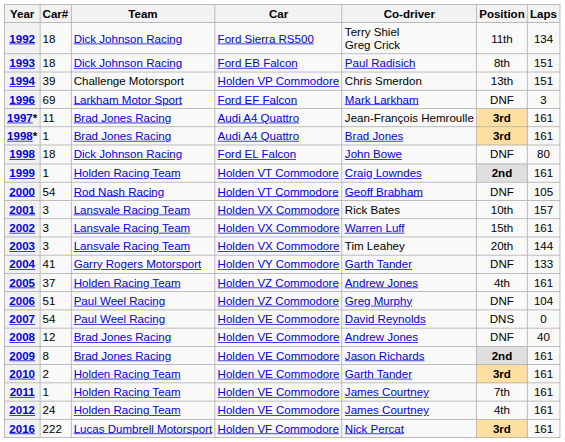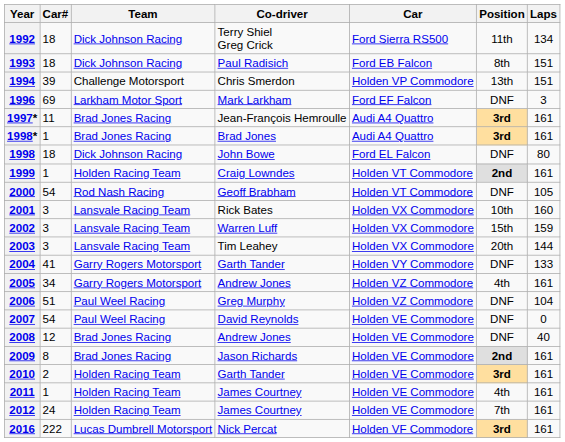columns swapped: Car <-> Co-driver
2001 | Laps: 157 -> 160
2002 | Laps: 161 -> 159
2005 | Car#: 37 -> 34
2005 | Team: Holden Racing Team -> Garry Rogers Motorsport
2007 | Position: DNS -> DNF
2011 | Position: 7th -> 4th
2012 | Position: 4th -> 7th
